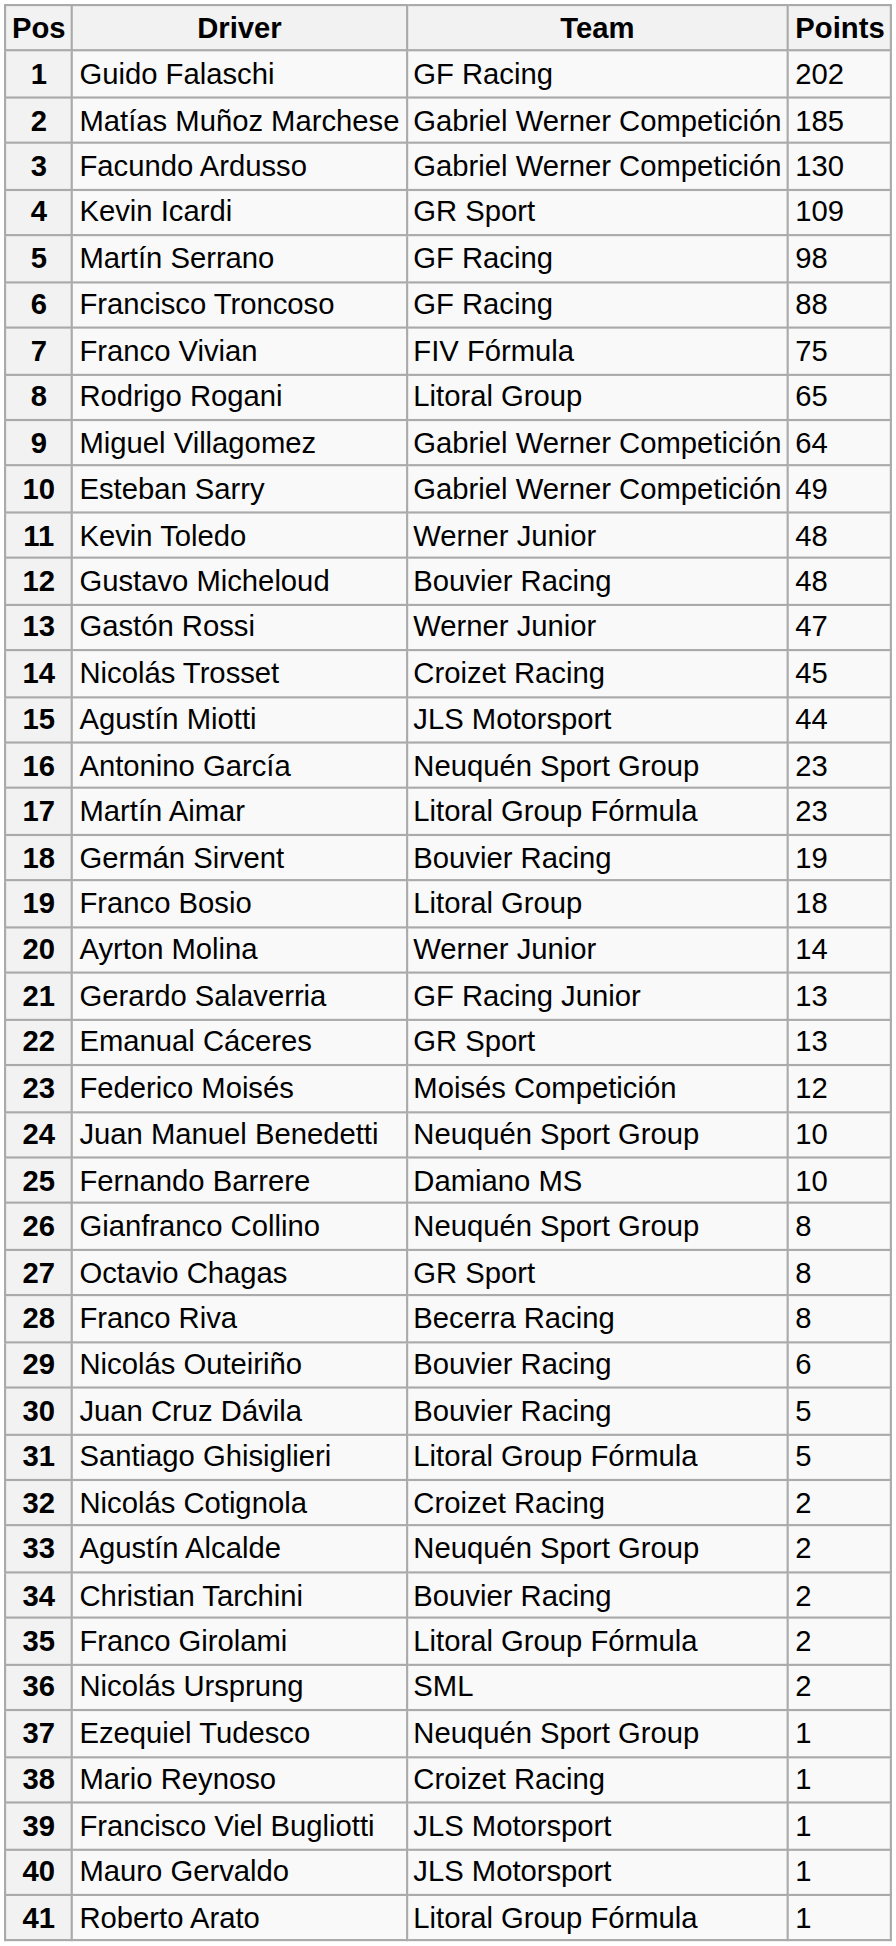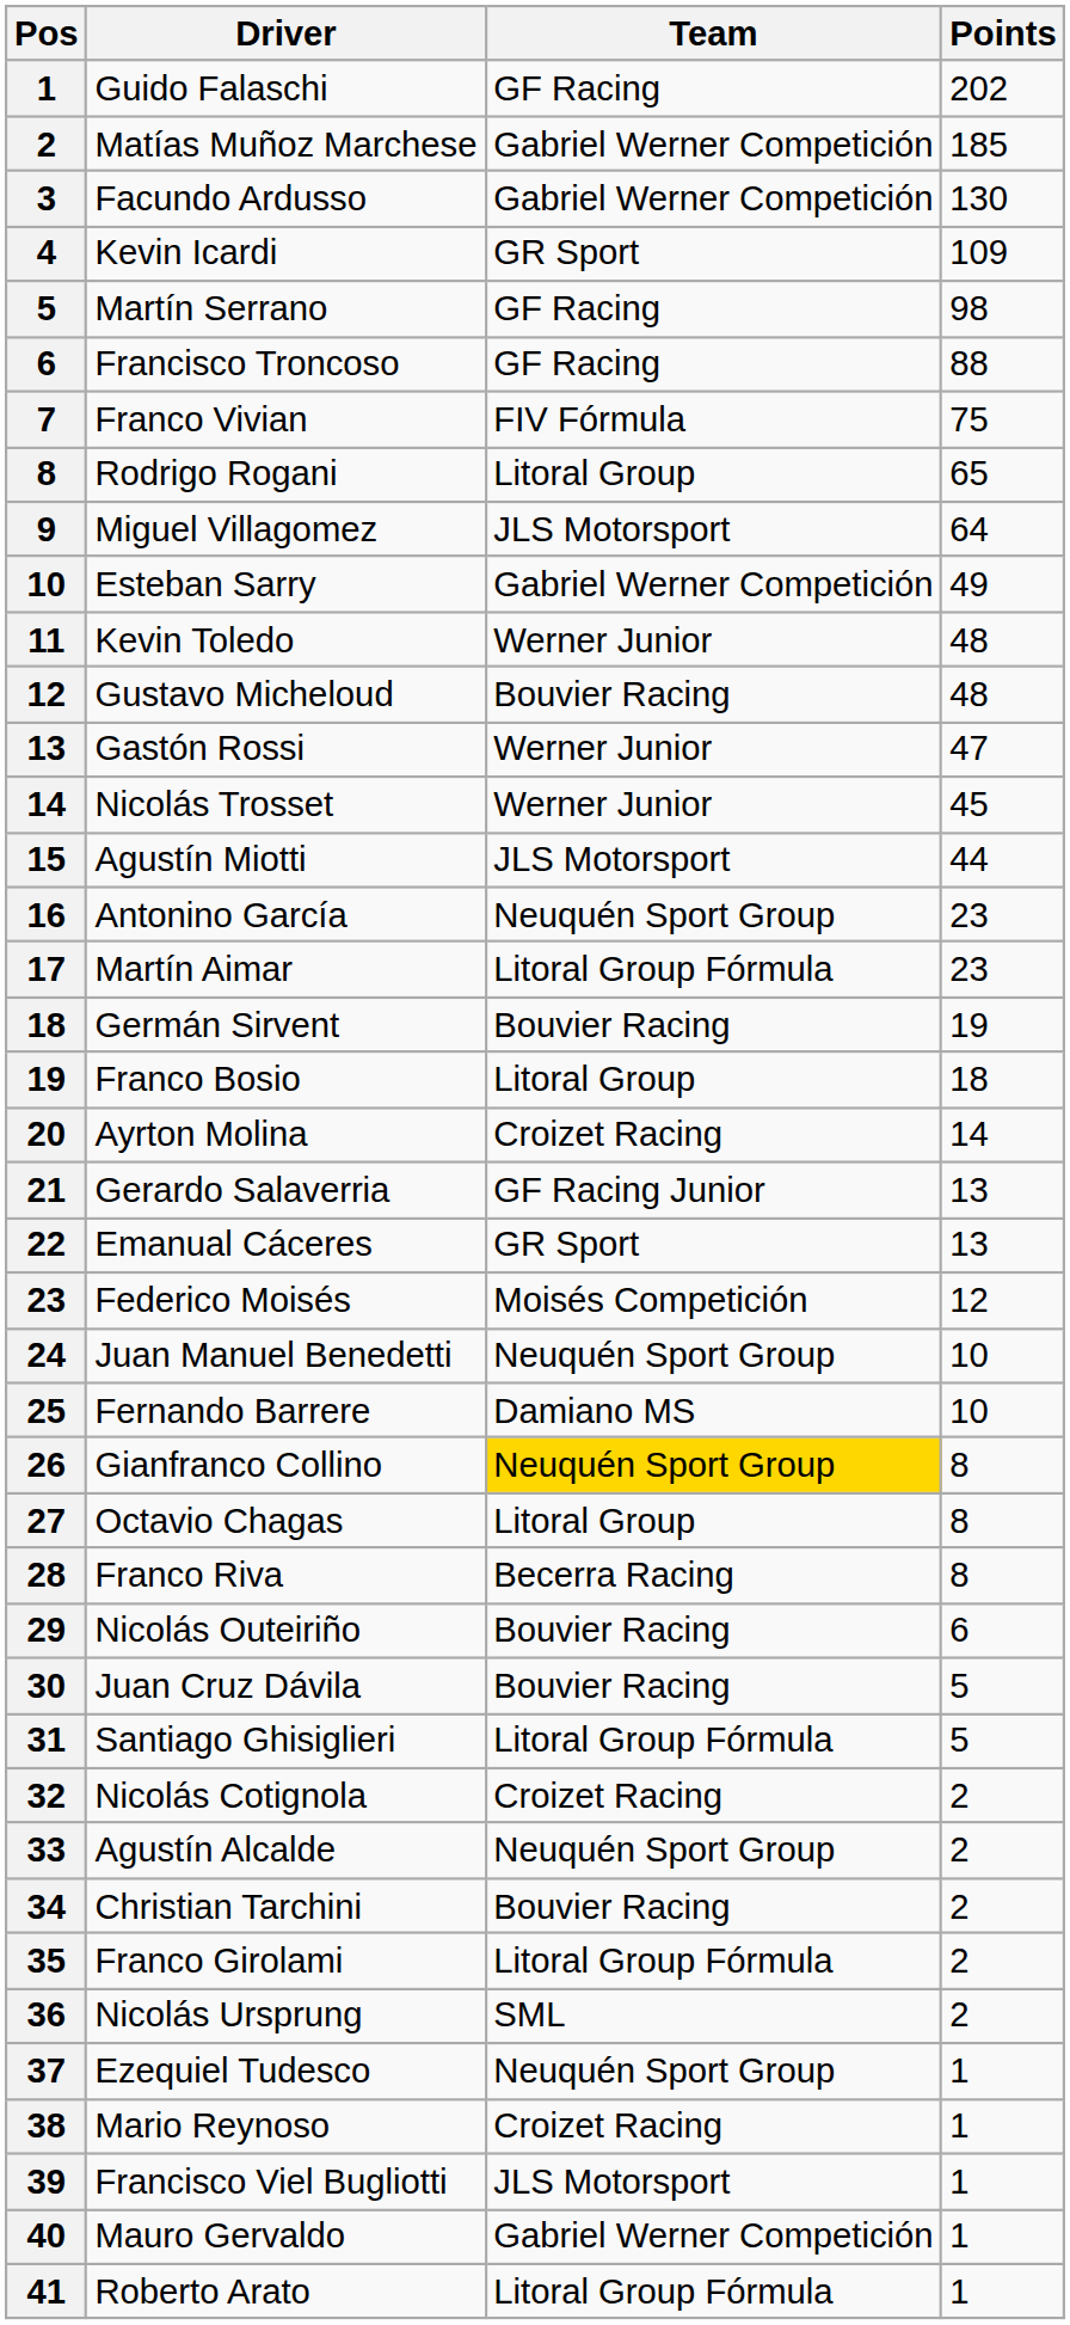Miguel Villagomez | Team: Gabriel Werner Competición -> JLS Motorsport
Nicolás Trosset | Team: Croizet Racing -> Werner Junior
Ayrton Molina | Team: Werner Junior -> Croizet Racing
Gianfranco Collino | Team: no background -> gold background
Octavio Chagas | Team: GR Sport -> Litoral Group
Mauro Gervaldo | Team: JLS Motorsport -> Gabriel Werner Competición
